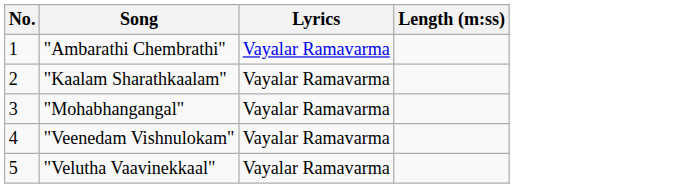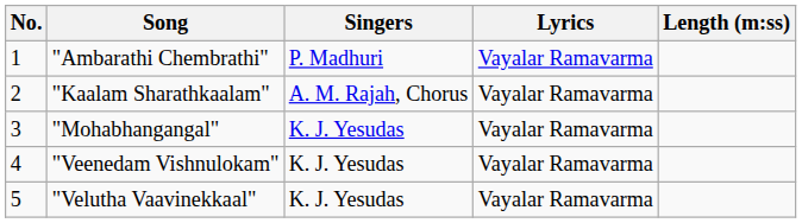+ column: Singers | P. Madhuri | A. M. Rajah, Chorus | K. J. Yesudas | K. J. Yesudas | K. J. Yesudas
